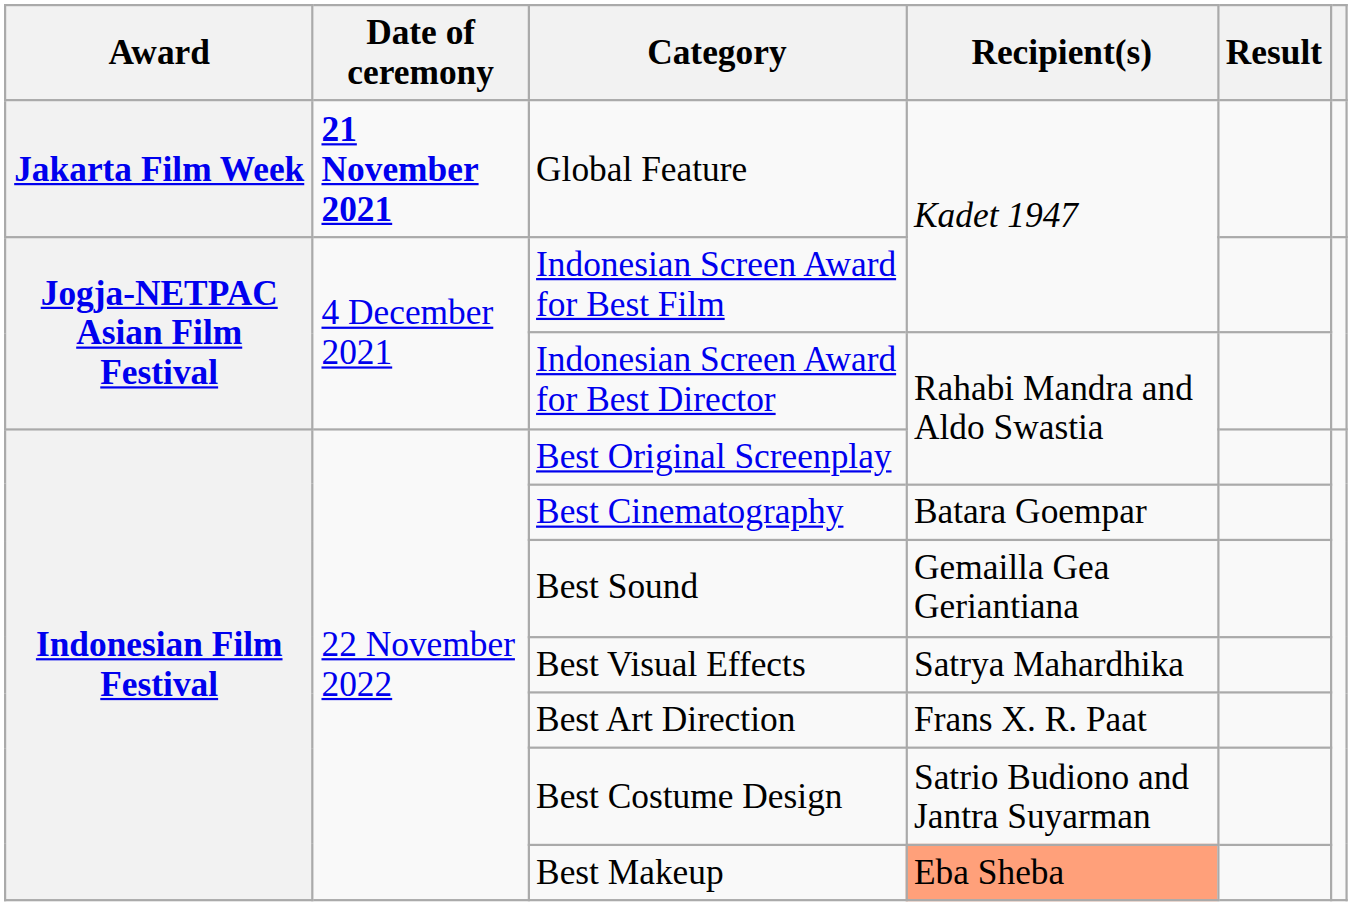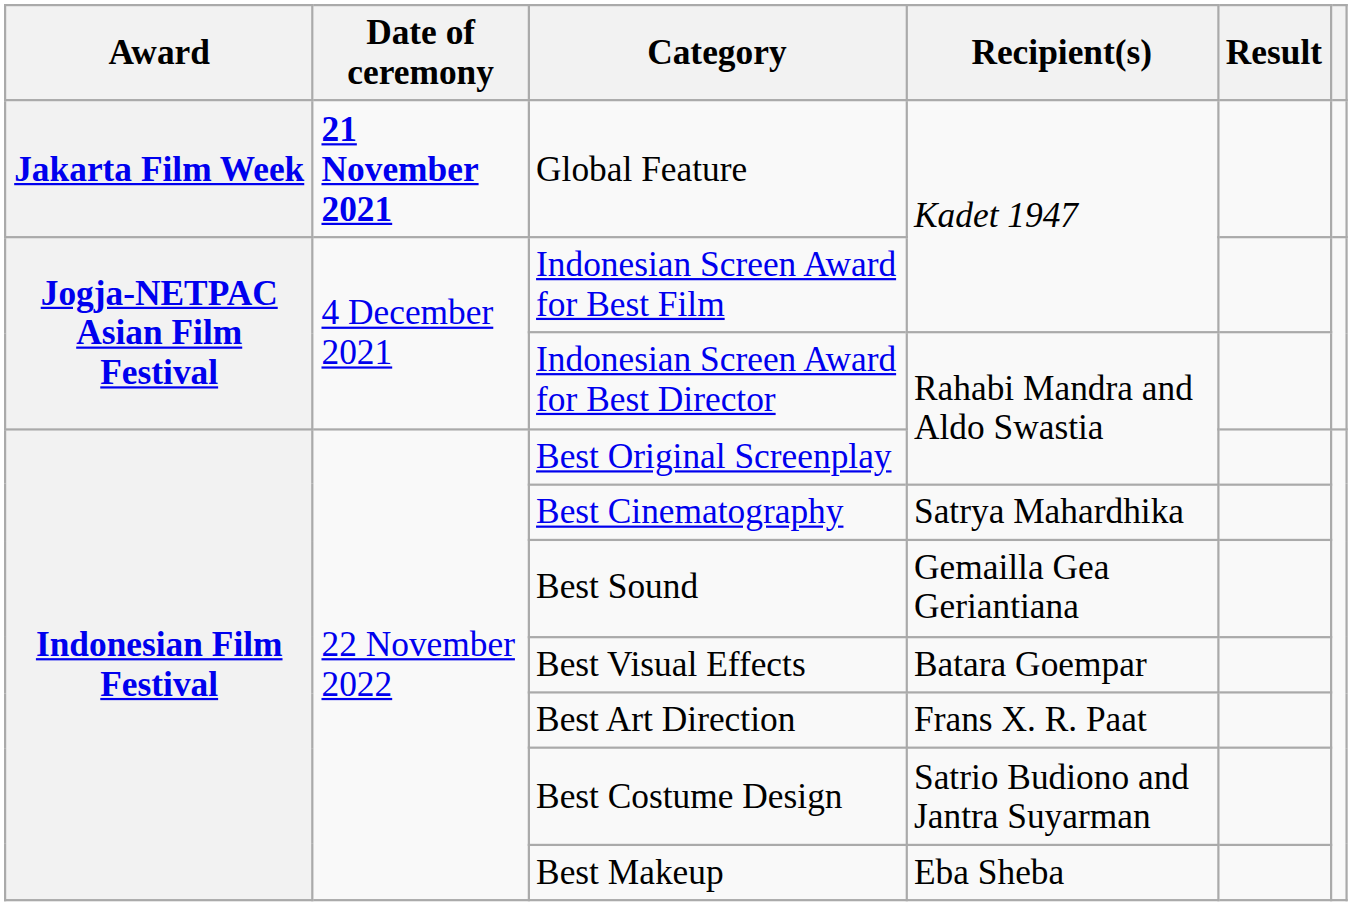Best Cinematography | Recipient(s): Batara Goempar -> Satrya Mahardhika
Best Visual Effects | Recipient(s): Satrya Mahardhika -> Batara Goempar
Best Makeup | Recipient(s): lightsalmon background -> no background
